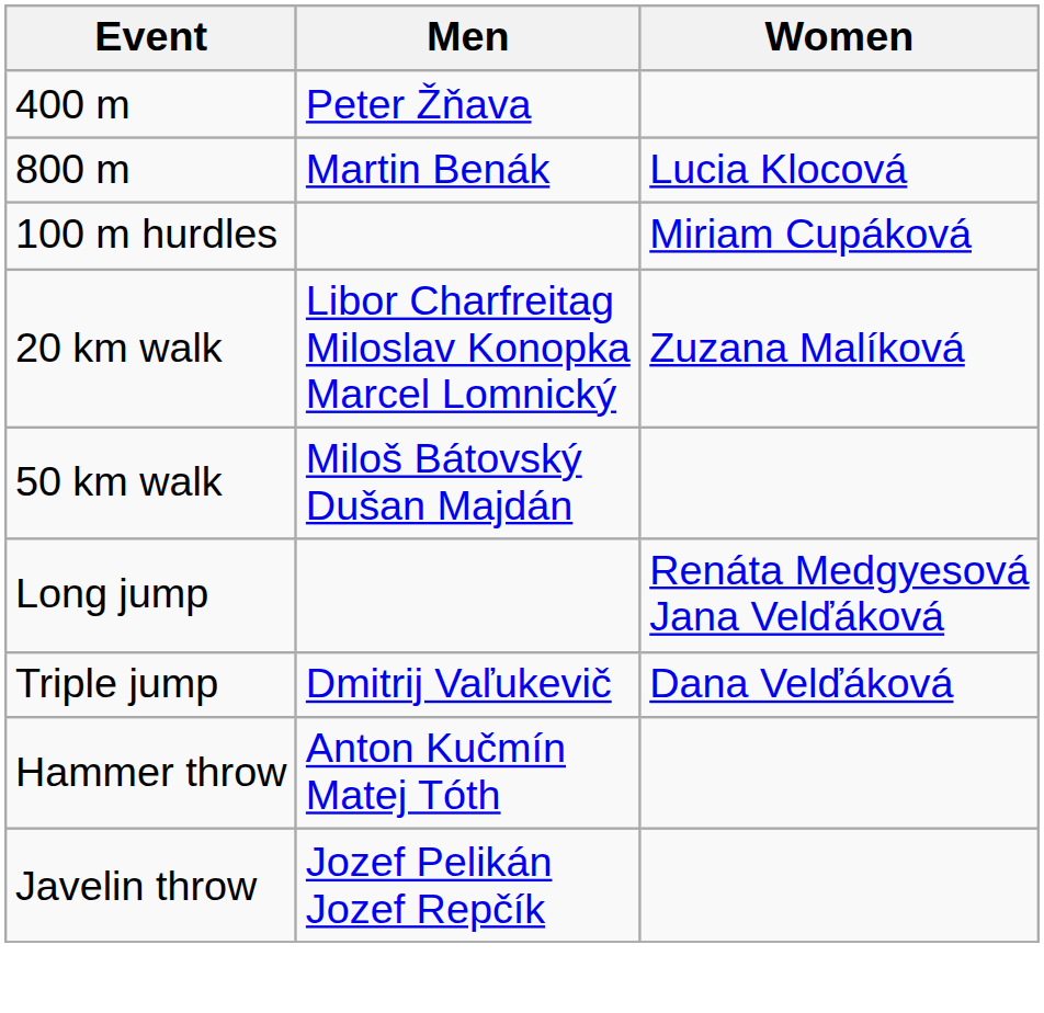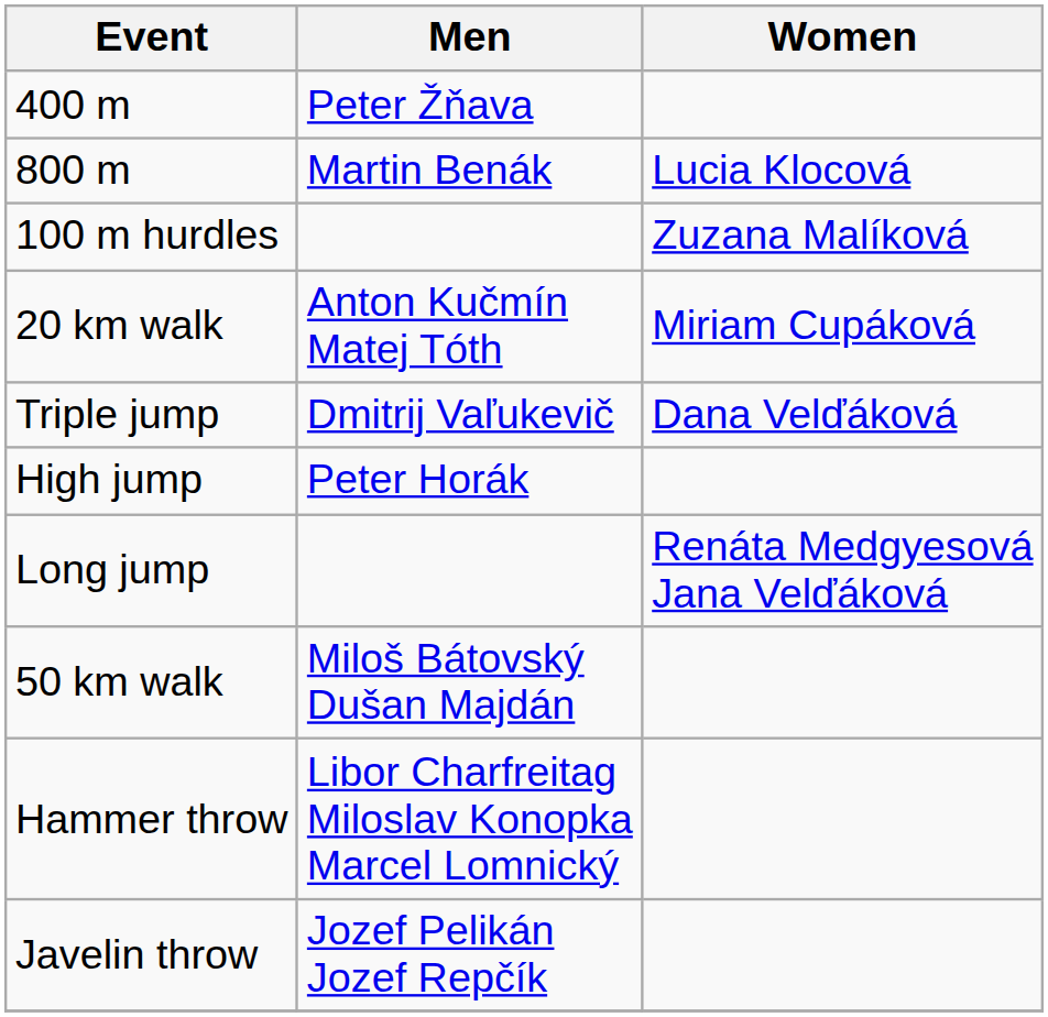100 m hurdles | Women: Miriam Cupáková -> Zuzana Malíková
20 km walk | Men: Libor Charfreitag Miloslav Konopka Marcel Lomnický -> Anton Kučmín Matej Tóth
20 km walk | Women: Zuzana Malíková -> Miriam Cupáková
rows swapped: 50 km walk <-> Triple jump
+ row: High jump | Peter Horák
Hammer throw | Men: Anton Kučmín Matej Tóth -> Libor Charfreitag Miloslav Konopka Marcel Lomnický
